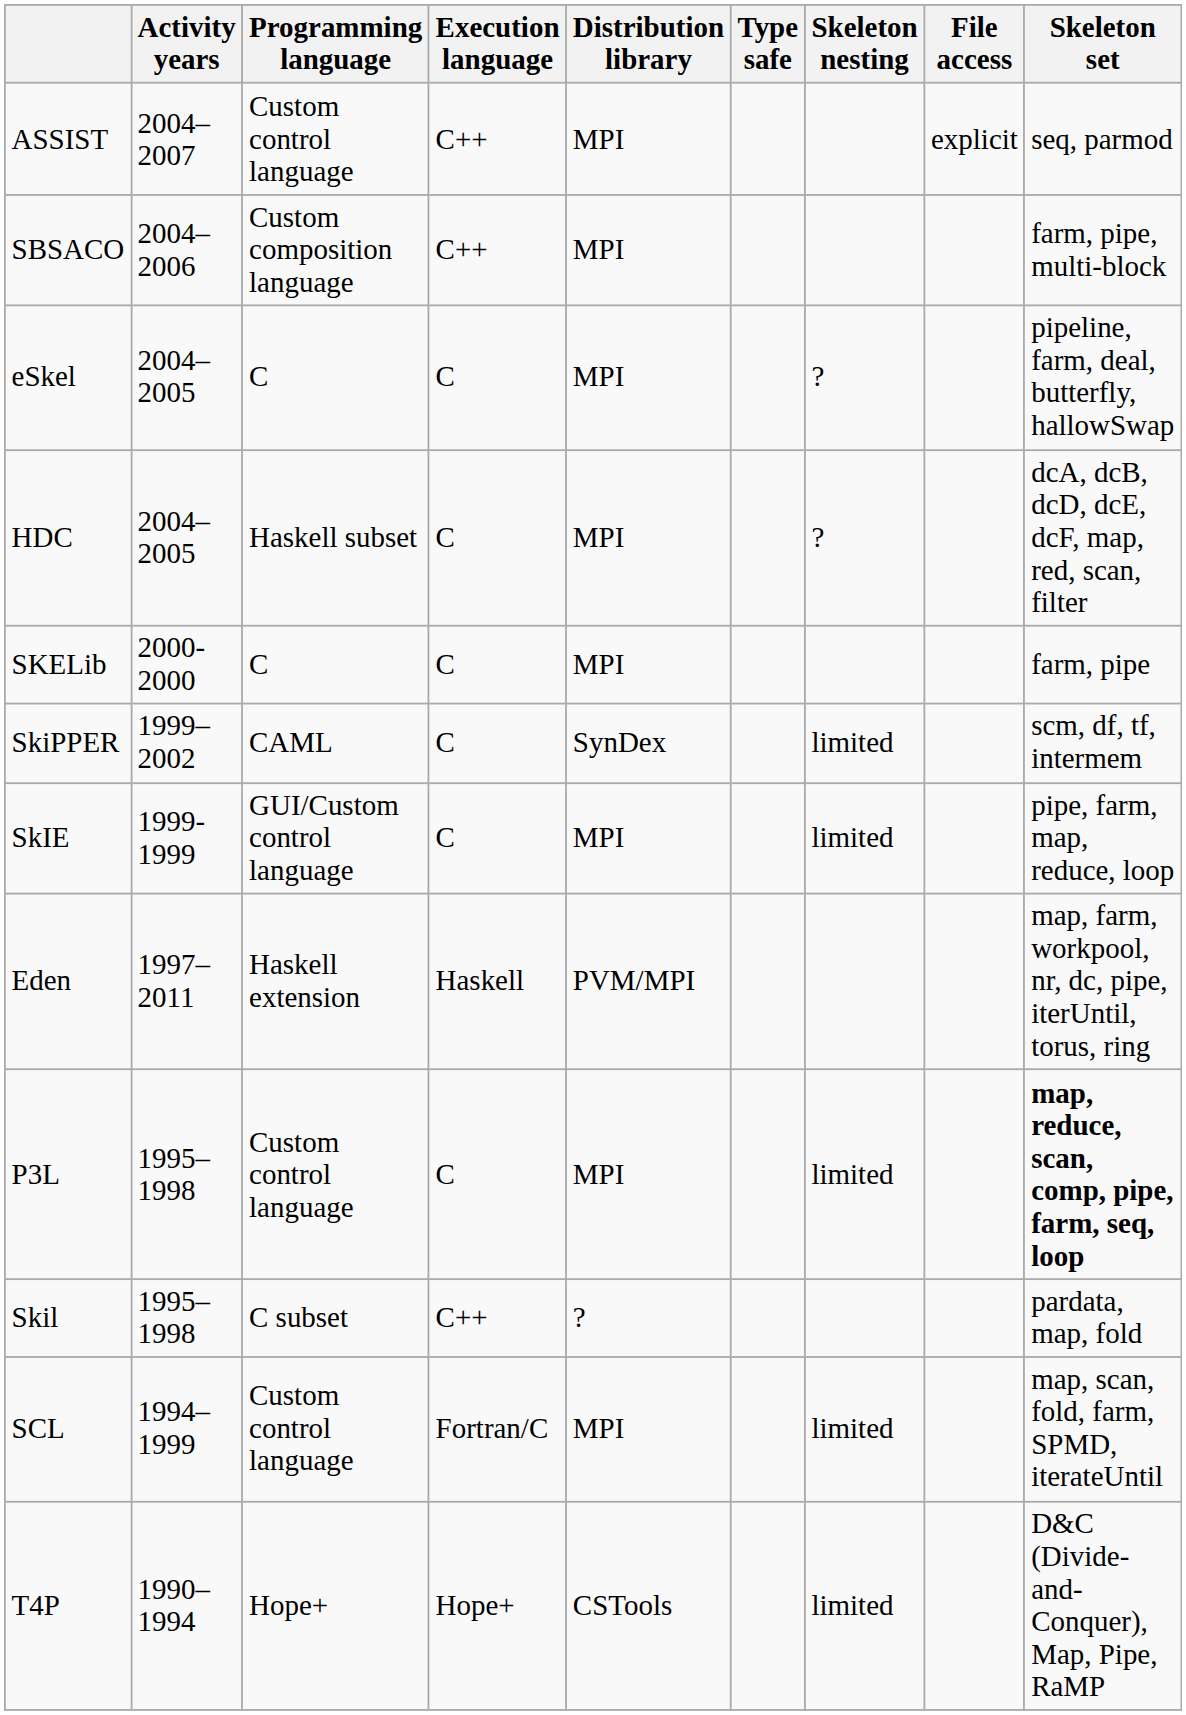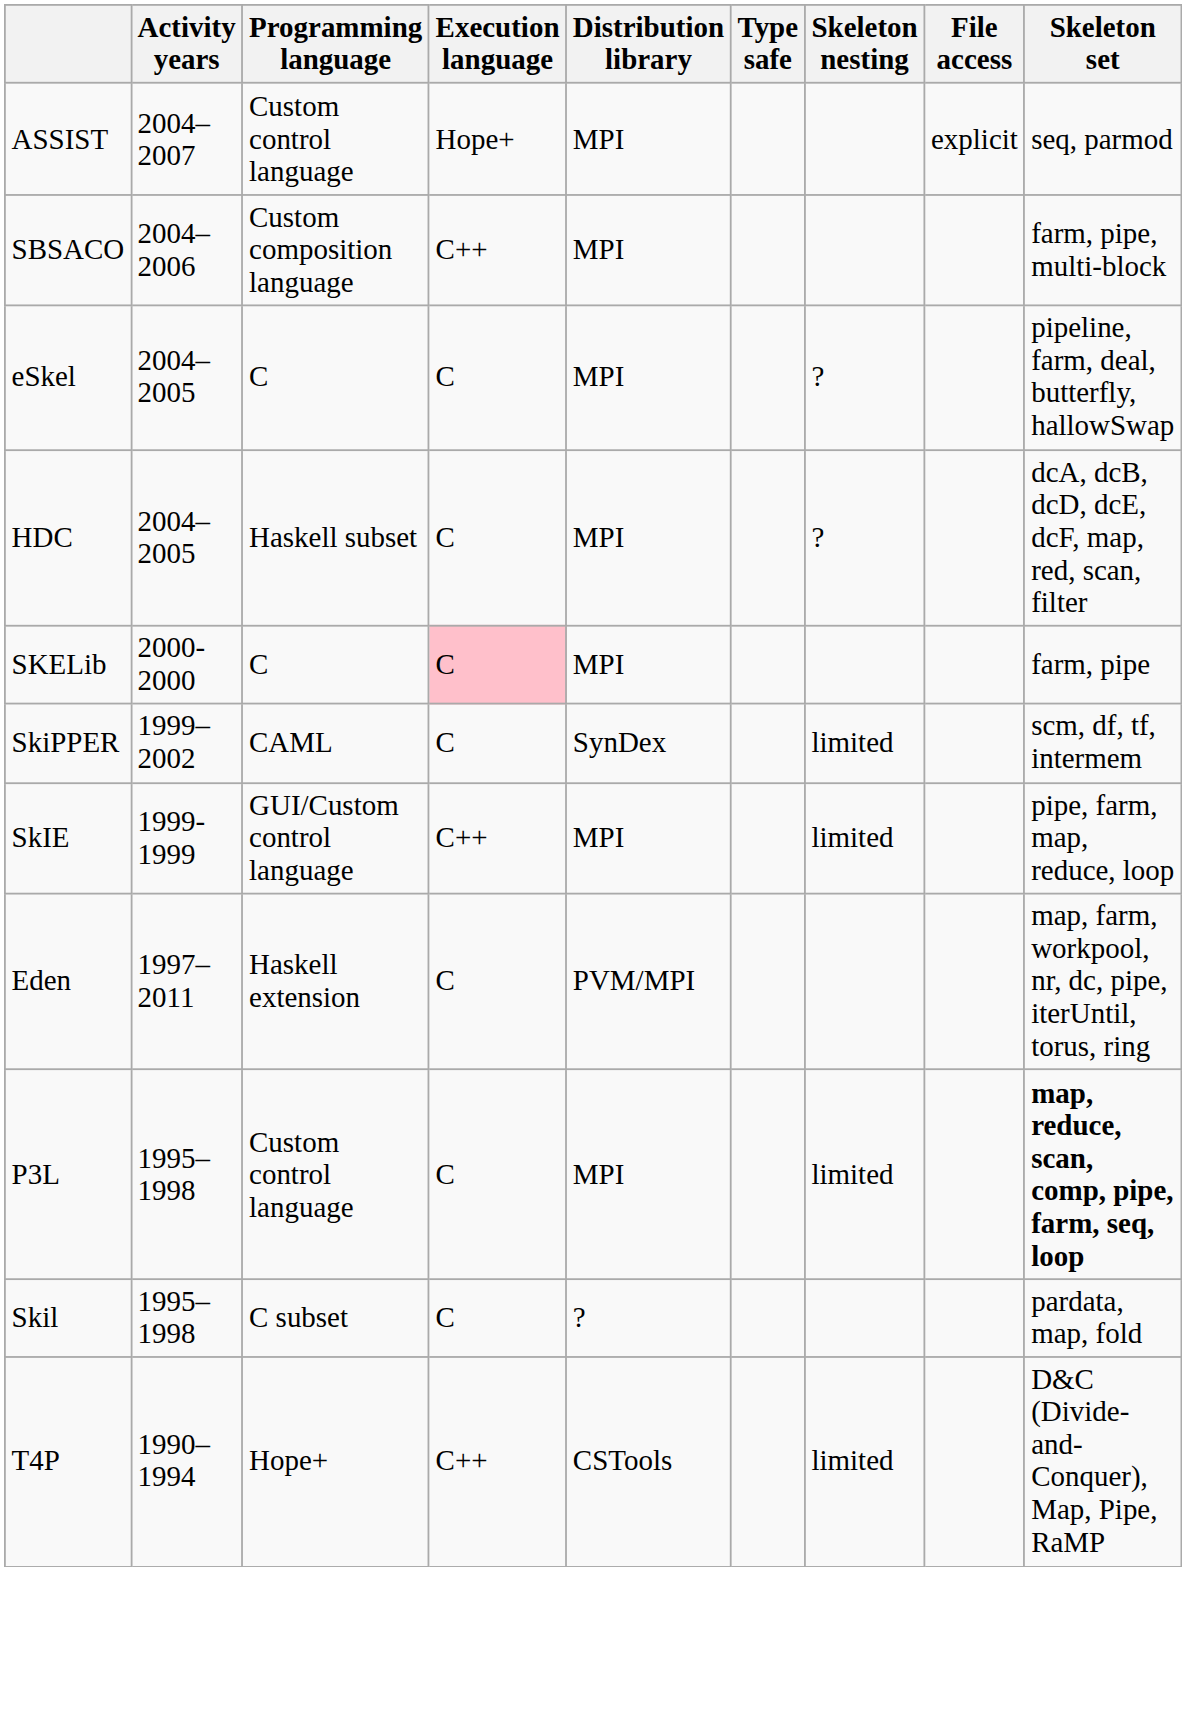ASSIST | Execution language: C++ -> Hope+
SKELib | Execution language: no background -> pink background
SkIE | Execution language: C -> C++
Eden | Execution language: Haskell -> C
Skil | Execution language: C++ -> C
- row: SCL | 1994–1999 | Custom control language | Fortran/C | MPI | limited | map, scan, fold, farm, SPMD, iterateUntil
T4P | Execution language: Hope+ -> C++
